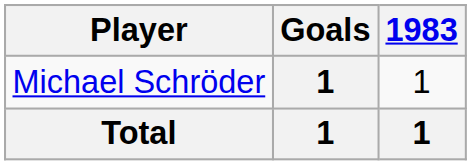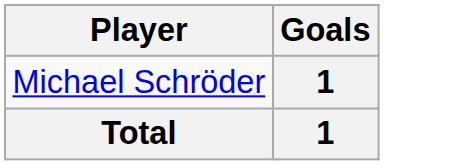- column: 1983 | 1 | 1
